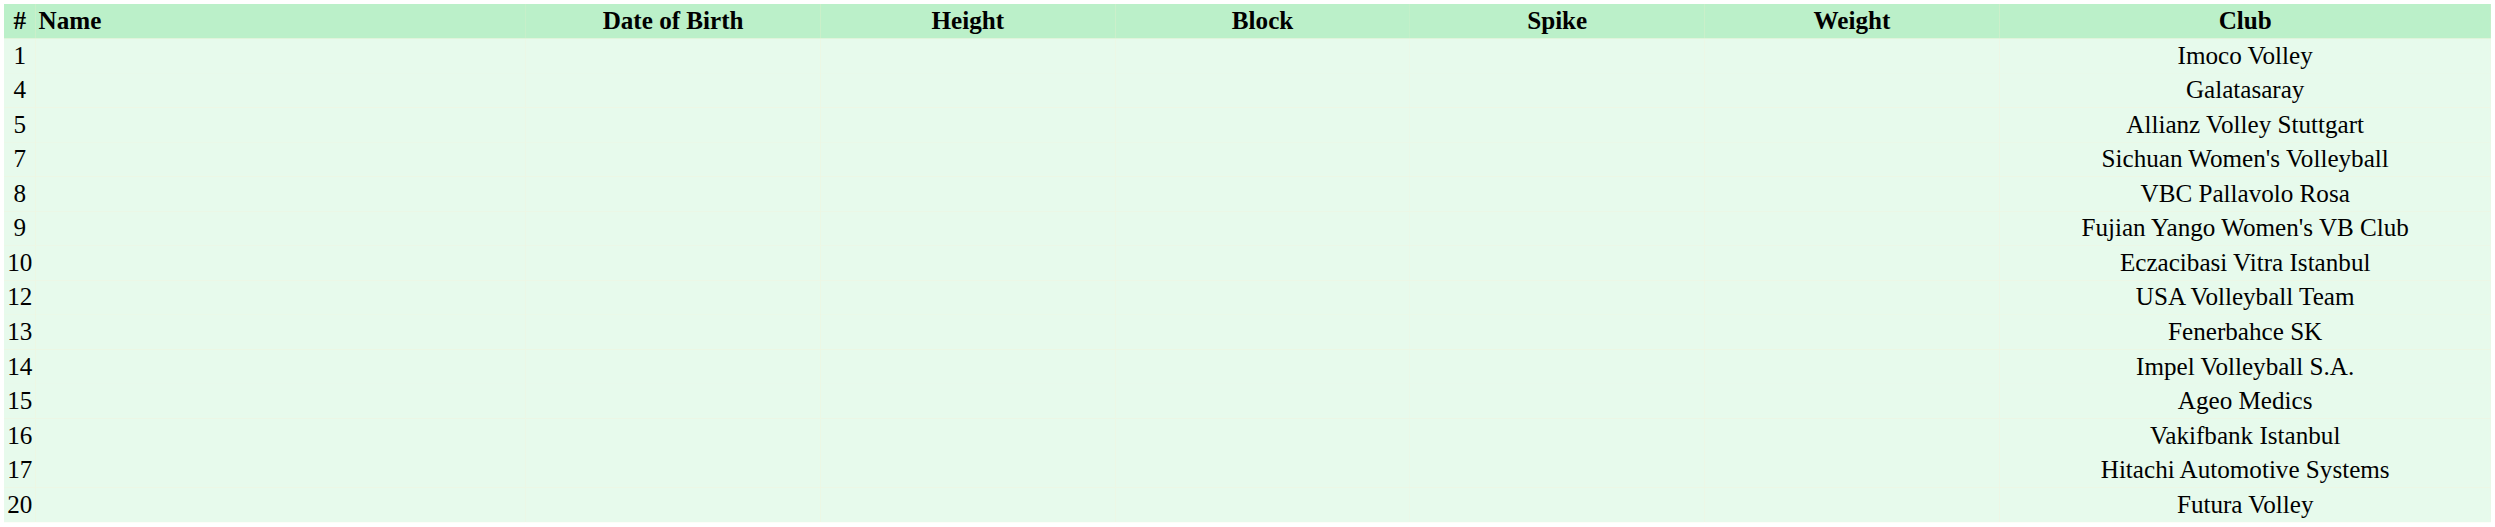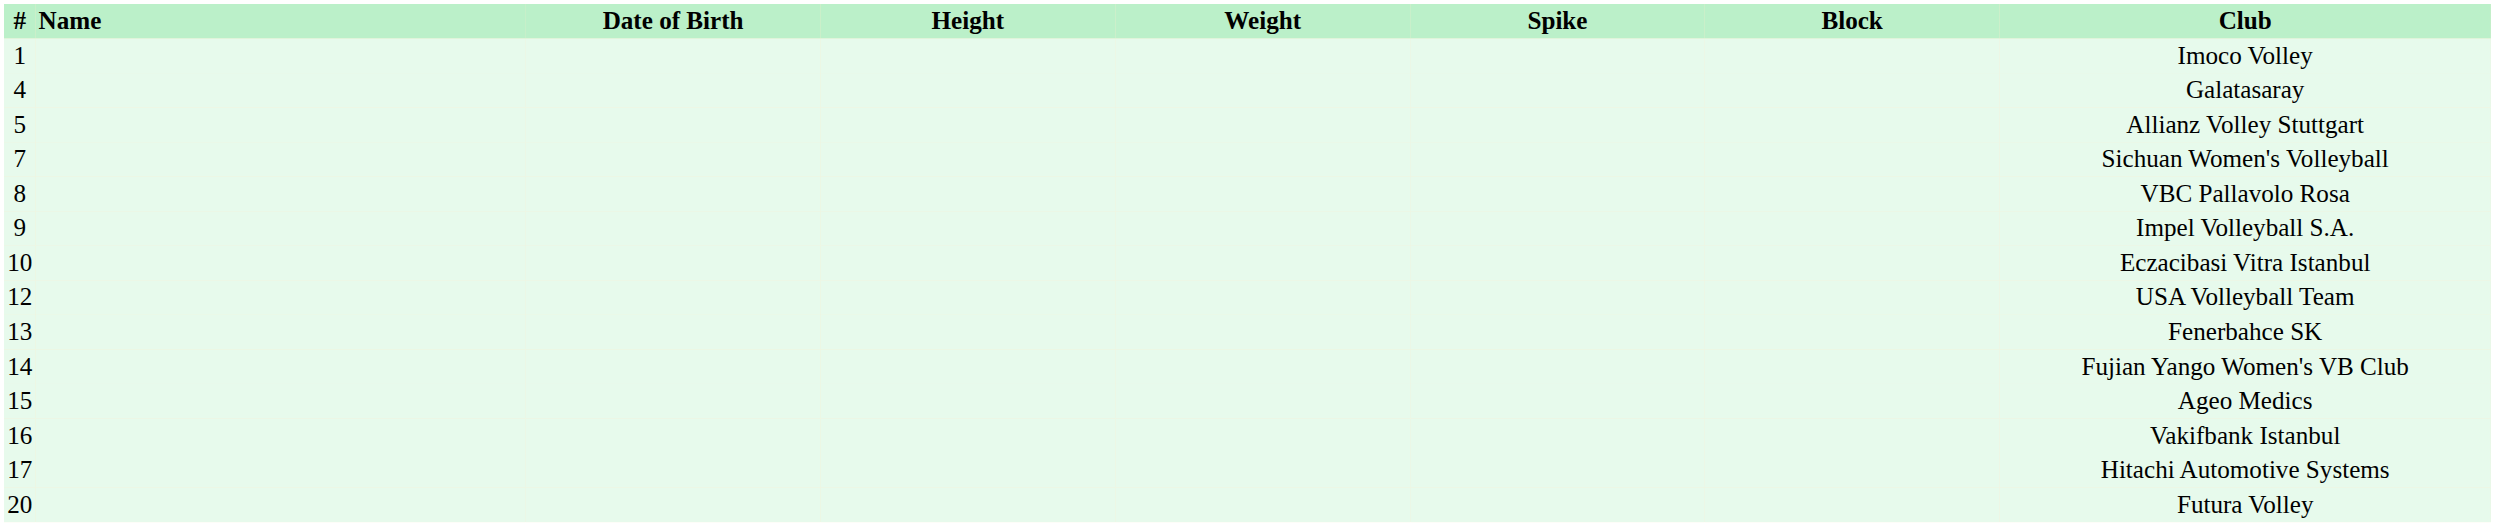columns swapped: Weight <-> Block
9 | Club: Fujian Yango Women's VB Club -> Impel Volleyball S.A.
14 | Club: Impel Volleyball S.A. -> Fujian Yango Women's VB Club
